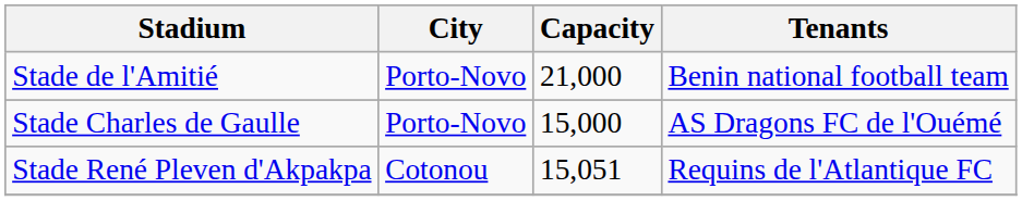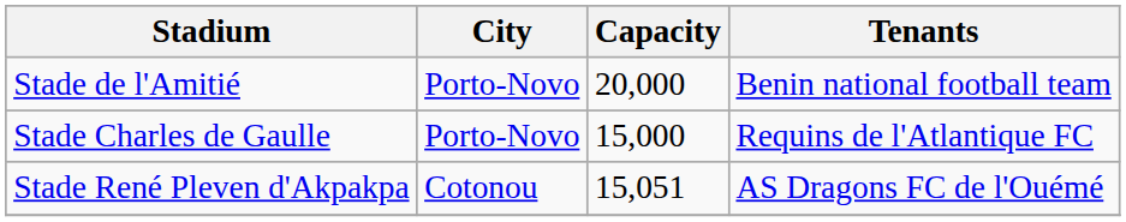Stade de l'Amitié | Capacity: 21,000 -> 20,000
Stade Charles de Gaulle | Tenants: AS Dragons FC de l'Ouémé -> Requins de l'Atlantique FC
Stade René Pleven d'Akpakpa | Tenants: Requins de l'Atlantique FC -> AS Dragons FC de l'Ouémé
